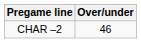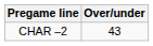CHAR –2 | Over/under: 46 -> 43
